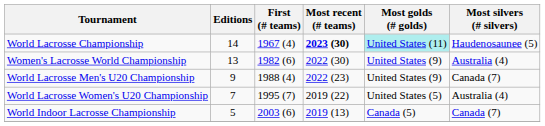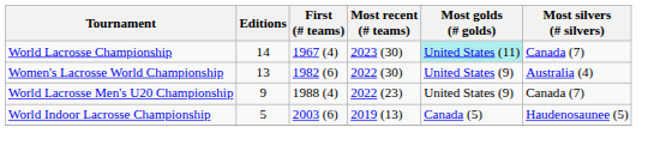World Lacrosse Championship | Most recent (# teams): bold -> normal
World Lacrosse Championship | Most silvers (# silvers): Haudenosaunee (5) -> Canada (7)
- row: World Lacrosse Women's U20 Championship | 7 | 1995 (7) | 2019 (22) | United States (5) | Australia (4)
World Indoor Lacrosse Championship | Most silvers (# silvers): Canada (7) -> Haudenosaunee (5)
